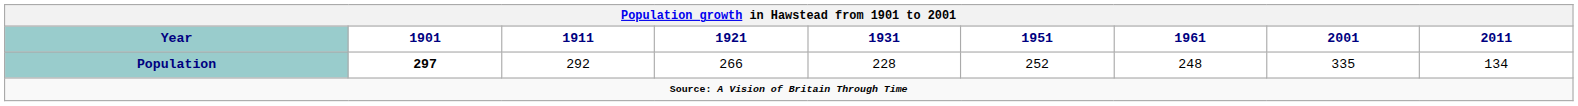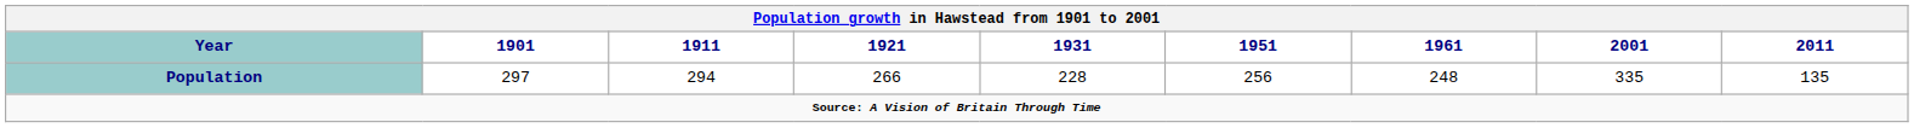Population | 1901: bold -> normal
Population | 1911: 292 -> 294
Population | 1951: 252 -> 256
Population | 2011: 134 -> 135
